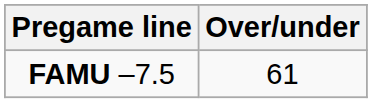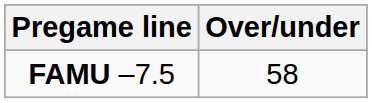FAMU –7.5 | Over/under: 61 -> 58
